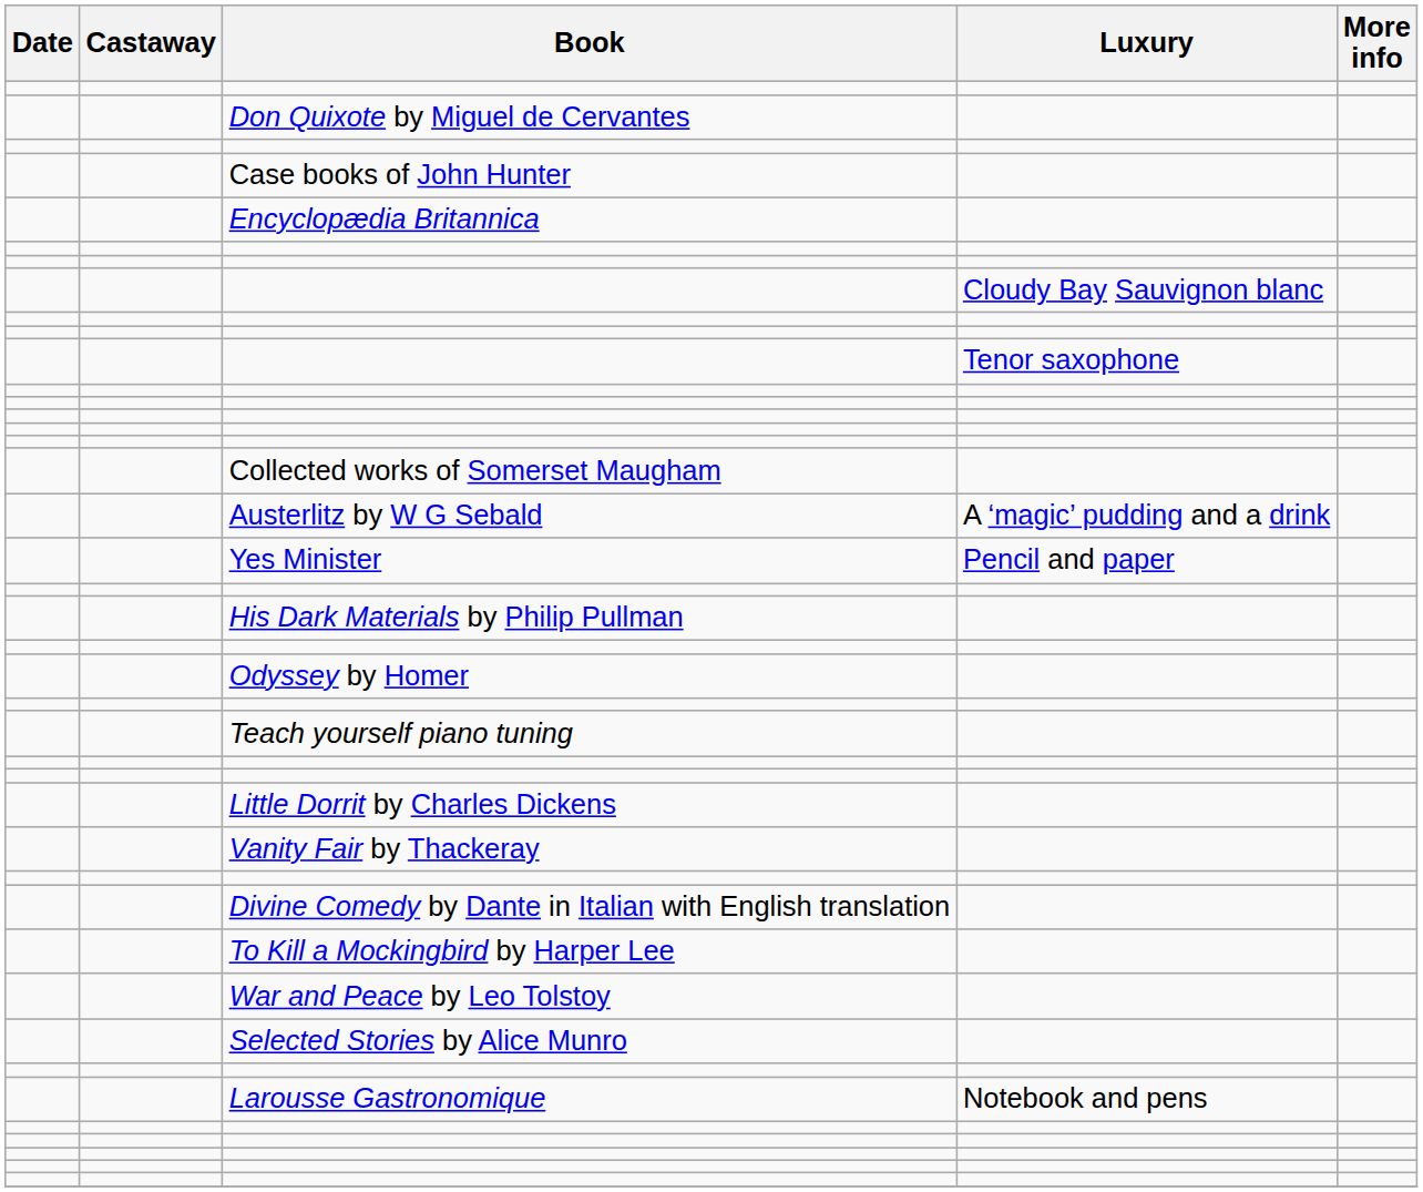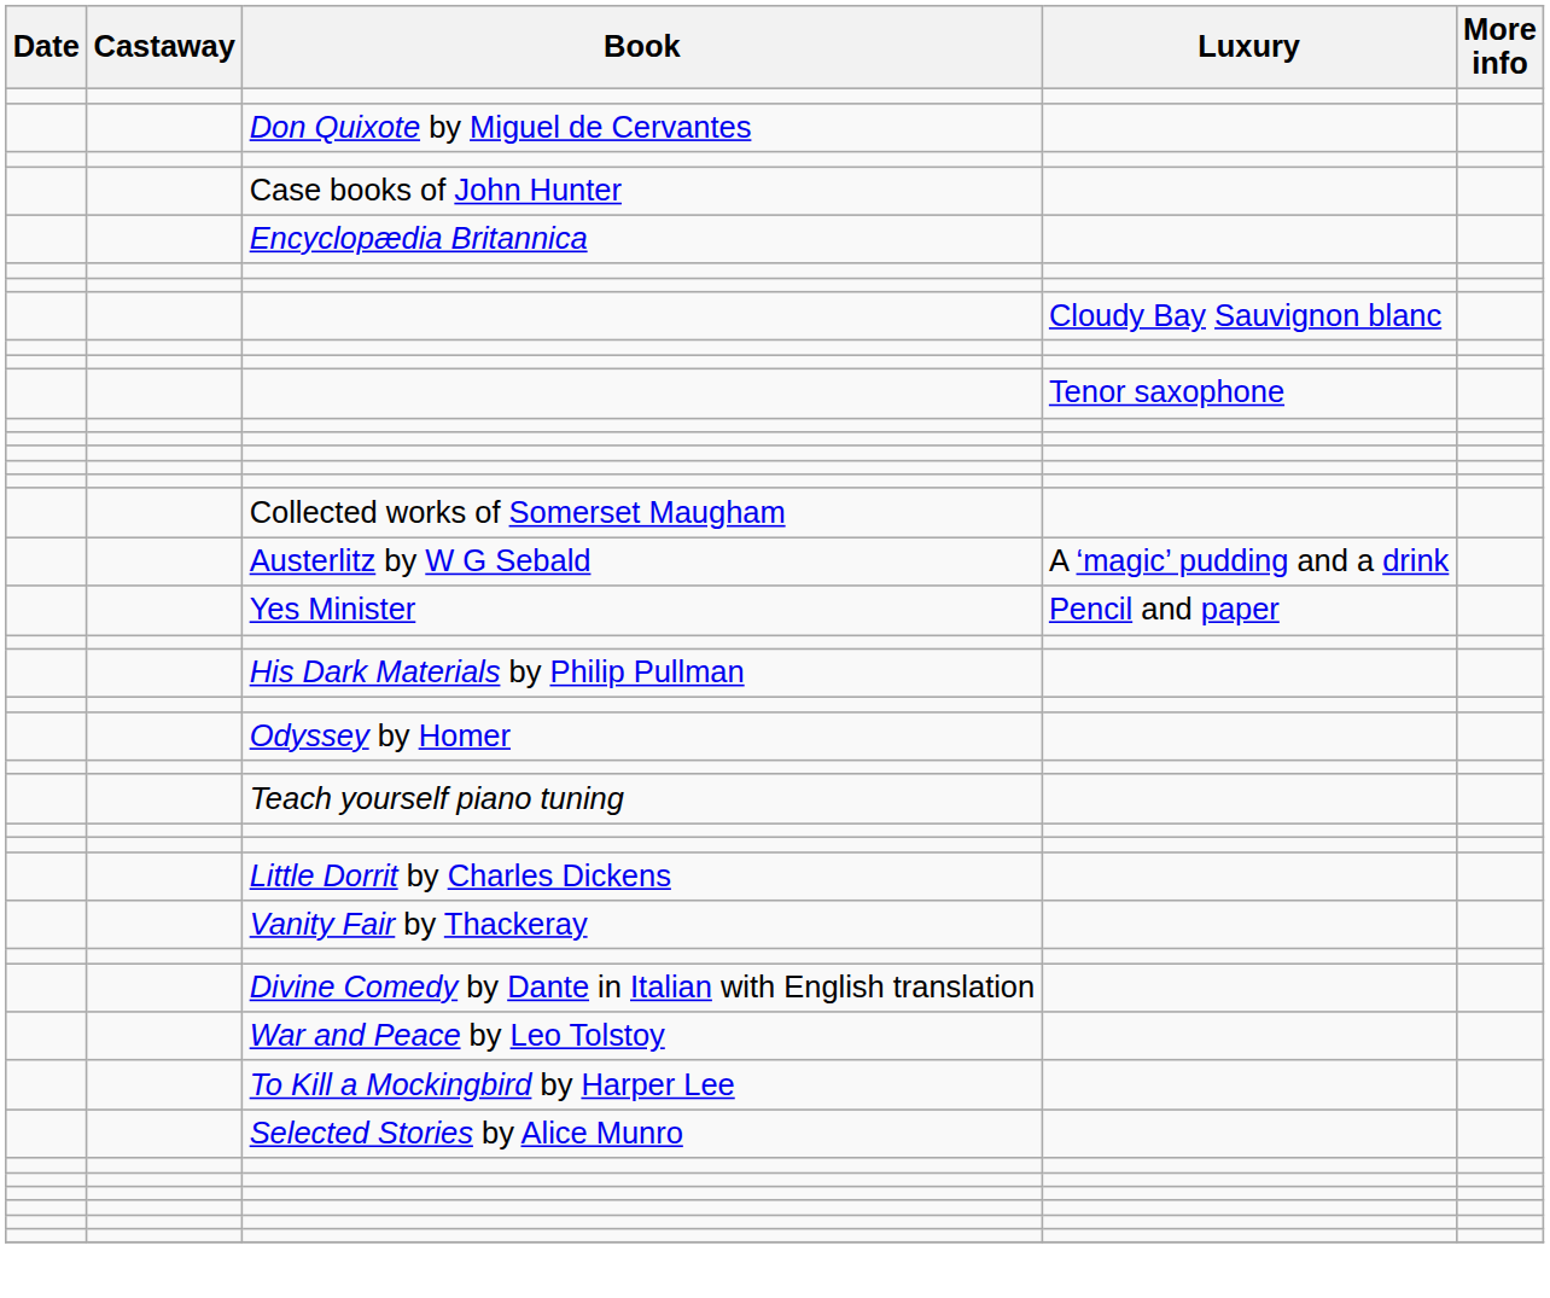rows swapped: War and Peace by Leo Tolstoy <-> To Kill a Mockingbird by Harper Lee
- row: Larousse Gastronomique | Notebook and pens
